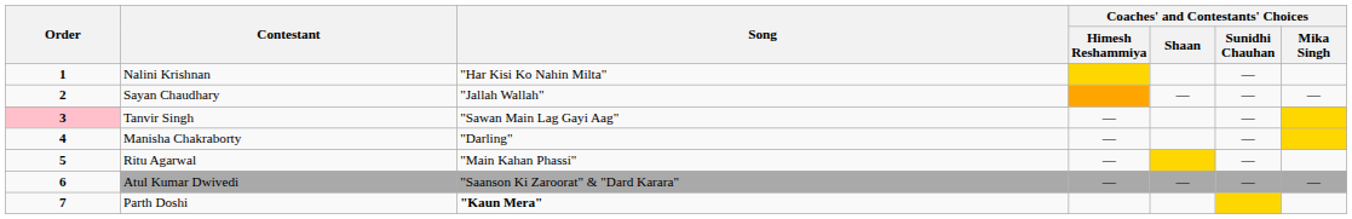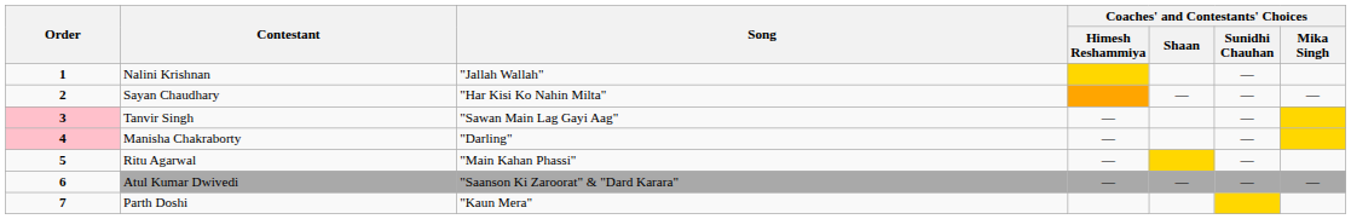Nalini Krishnan | Song: "Har Kisi Ko Nahin Milta" -> "Jallah Wallah"
Sayan Chaudhary | Song: "Jallah Wallah" -> "Har Kisi Ko Nahin Milta"
Manisha Chakraborty | Order: no background -> pink background
Parth Doshi | Song: bold -> normal
